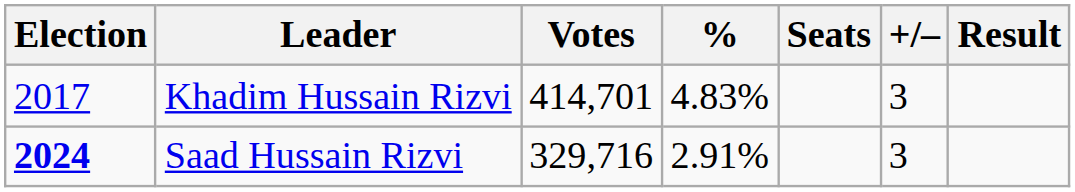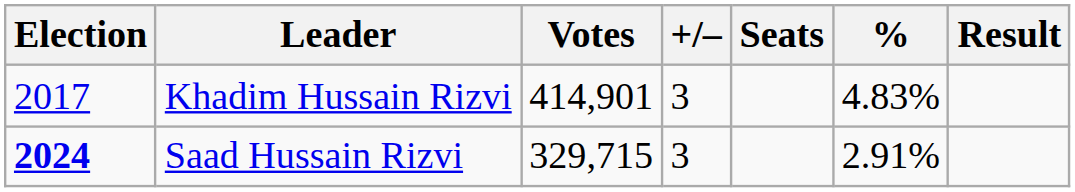columns swapped: % <-> +/–
Khadim Hussain Rizvi | Votes: 414,701 -> 414,901
Saad Hussain Rizvi | Votes: 329,716 -> 329,715
